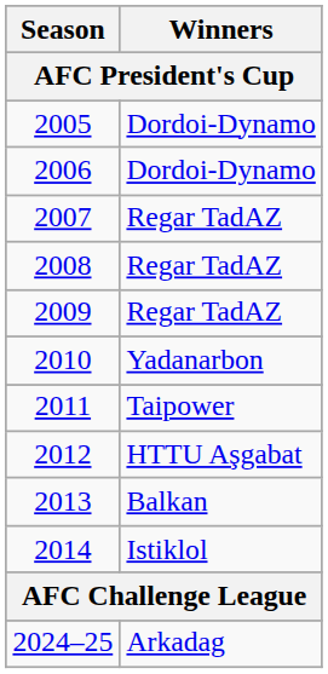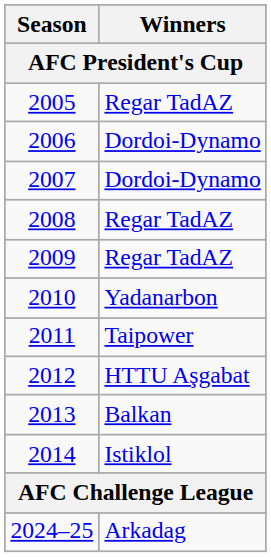2005 | Winners: Dordoi-Dynamo -> Regar TadAZ
2007 | Winners: Regar TadAZ -> Dordoi-Dynamo
